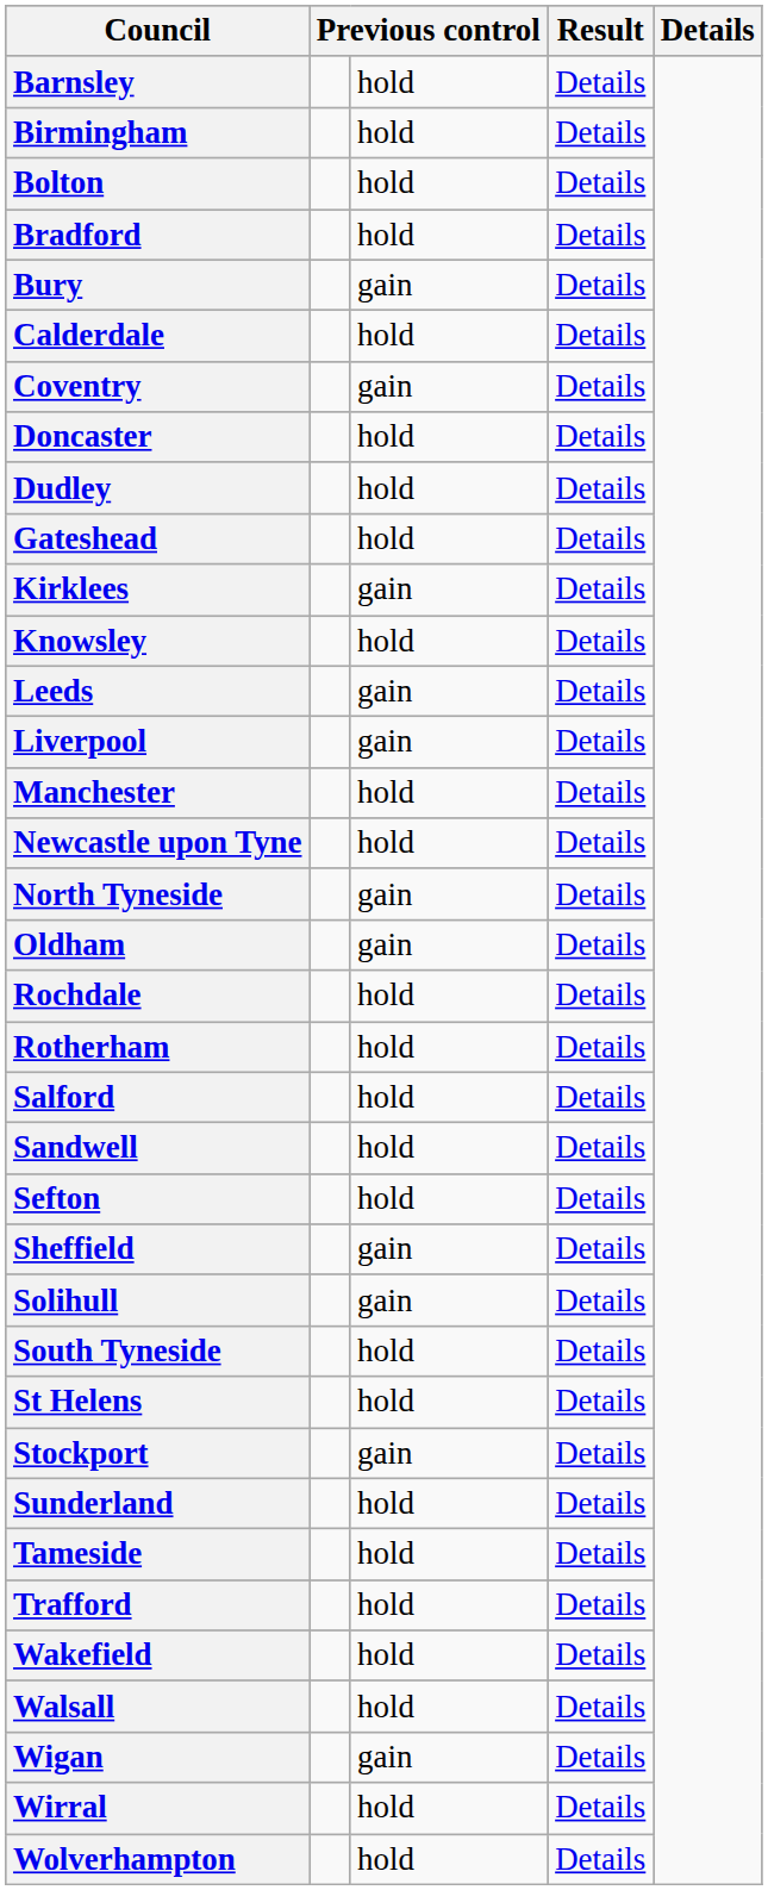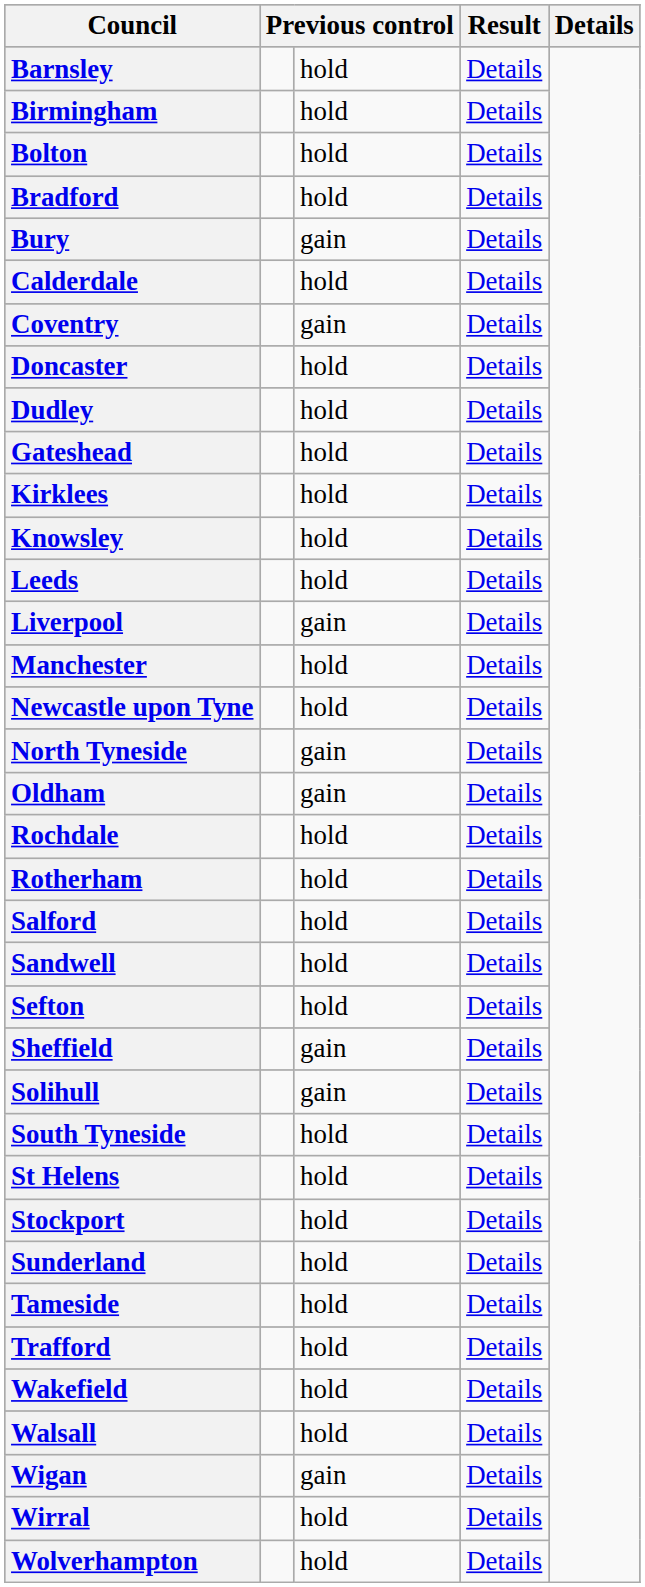Kirklees | column 3: gain -> hold
Leeds | column 3: gain -> hold
Stockport | column 3: gain -> hold
